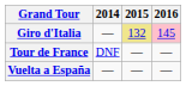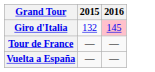- column: 2014 | — | DNF | —
Giro d'Italia | 2015: khaki background -> no background
